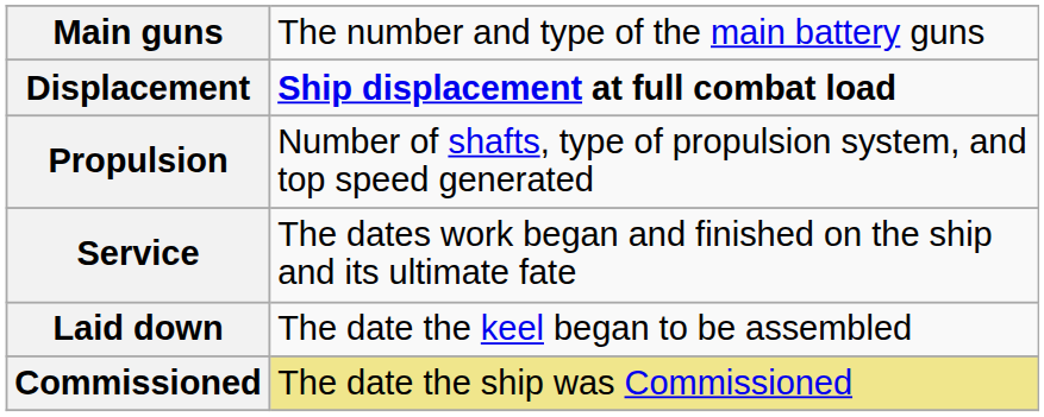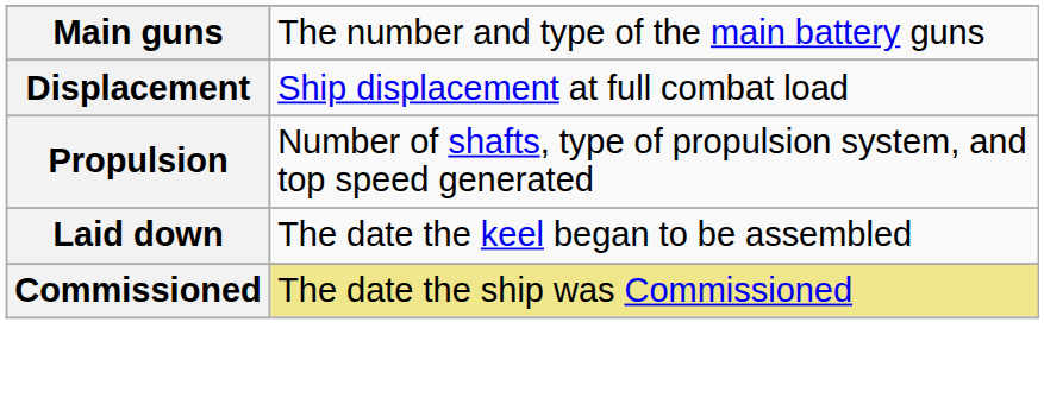Displacement | column 2: bold -> normal
- row: Service | The dates work began and finished on the ship and its ultimate fate
